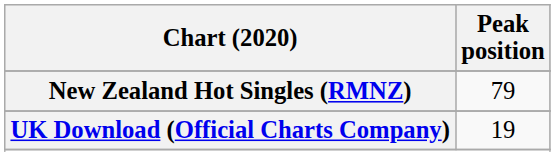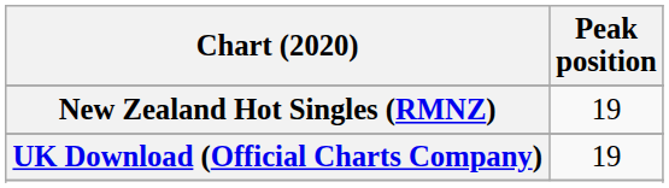New Zealand Hot Singles (RMNZ) | Peak position: 79 -> 19
